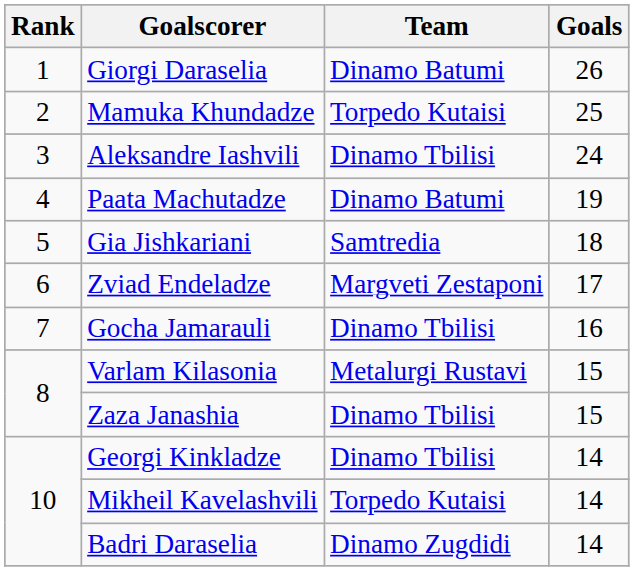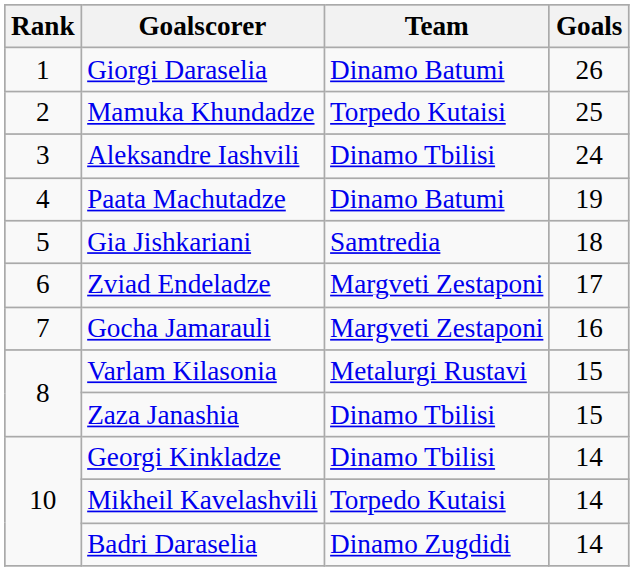Gocha Jamarauli | Team: Dinamo Tbilisi -> Margveti Zestaponi
